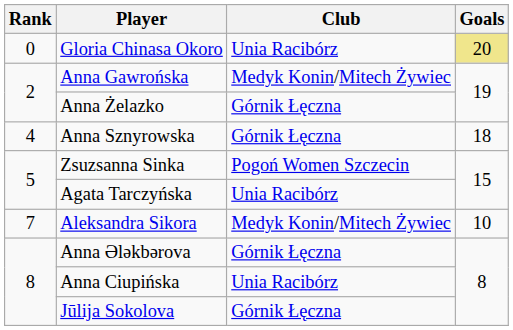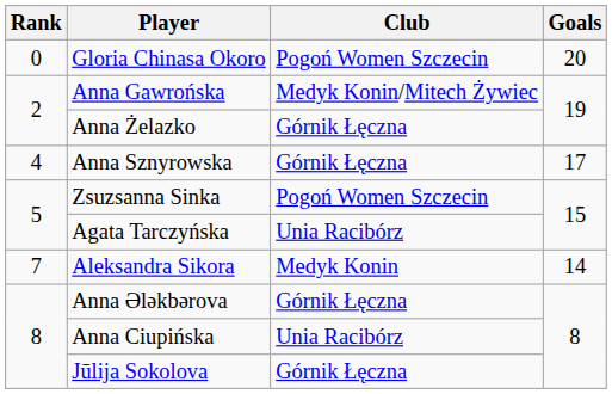Gloria Chinasa Okoro | Club: Unia Racibórz -> Pogoń Women Szczecin
Gloria Chinasa Okoro | Goals: khaki background -> no background
Anna Sznyrowska | Goals: 18 -> 17
Aleksandra Sikora | Club: Medyk Konin/Mitech Żywiec -> Medyk Konin
Aleksandra Sikora | Goals: 10 -> 14
